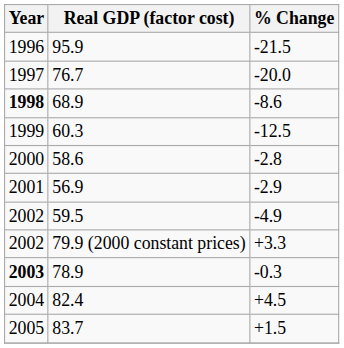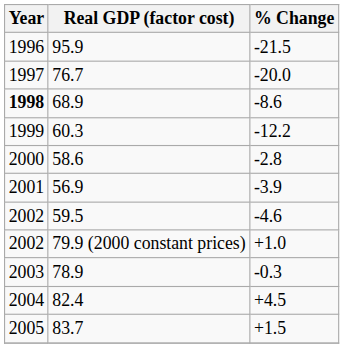60.3 | % Change: -12.5 -> -12.2
56.9 | % Change: -2.9 -> -3.9
59.5 | % Change: -4.9 -> -4.6
79.9 (2000 constant prices) | % Change: +3.3 -> +1.0
78.9 | Year: bold -> normal
